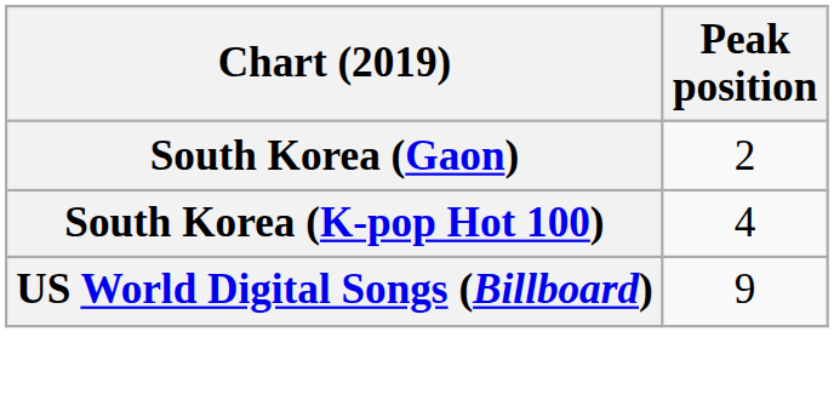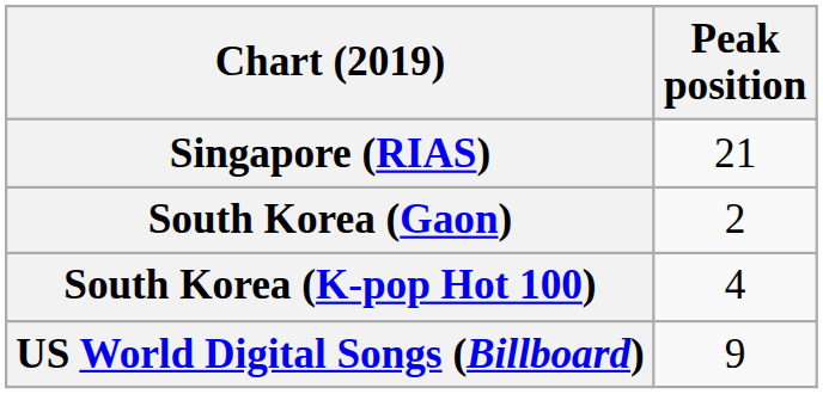+ row: Singapore (RIAS) | 21
